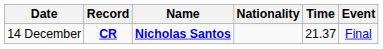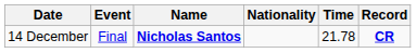columns swapped: Event <-> Record
14 December | Time: 21.37 -> 21.78
